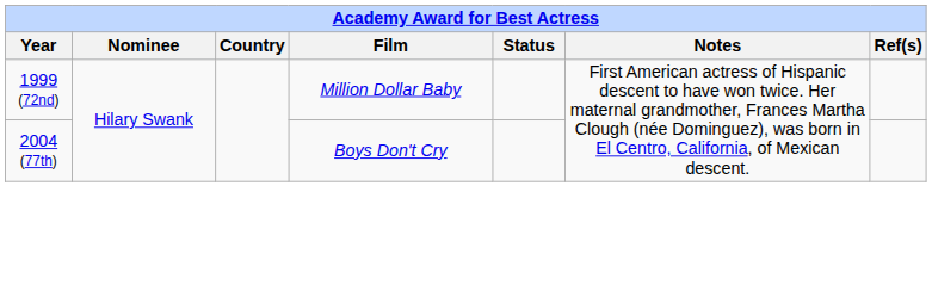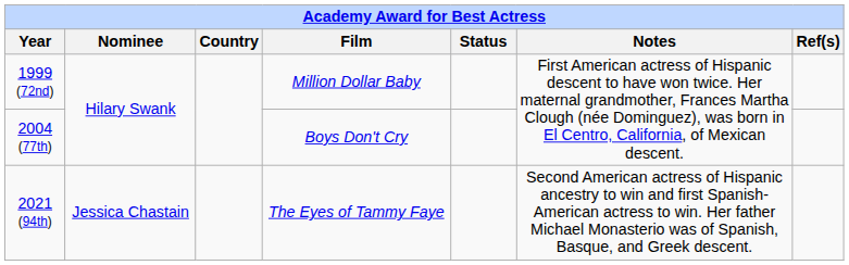+ row: 2021 (94th) | Jessica Chastain | The Eyes of Tammy Faye | Second American actress of Hispanic ancestry to win and first Spanish-American actress to win. Her father Michael Monasterio was of Spanish, Basque, and Greek descent.
